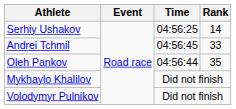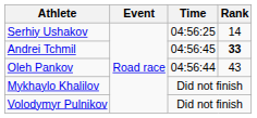Andrei Tchmil | Rank: normal -> bold
Oleh Pankov | Rank: 35 -> 43
